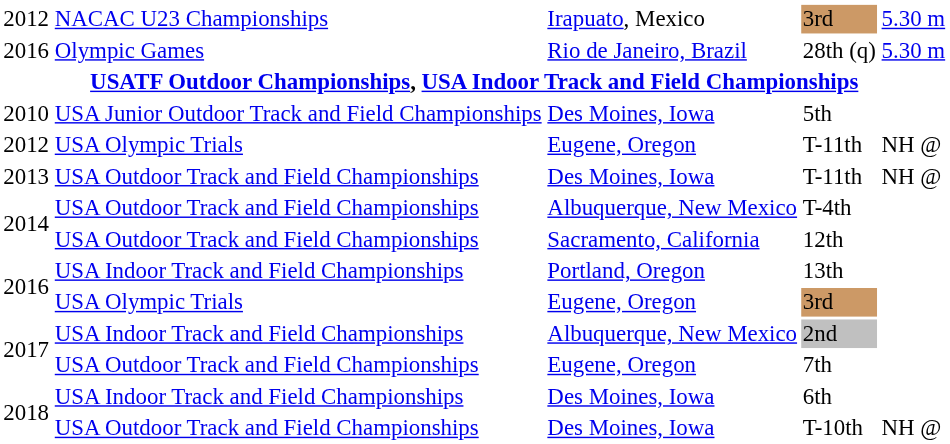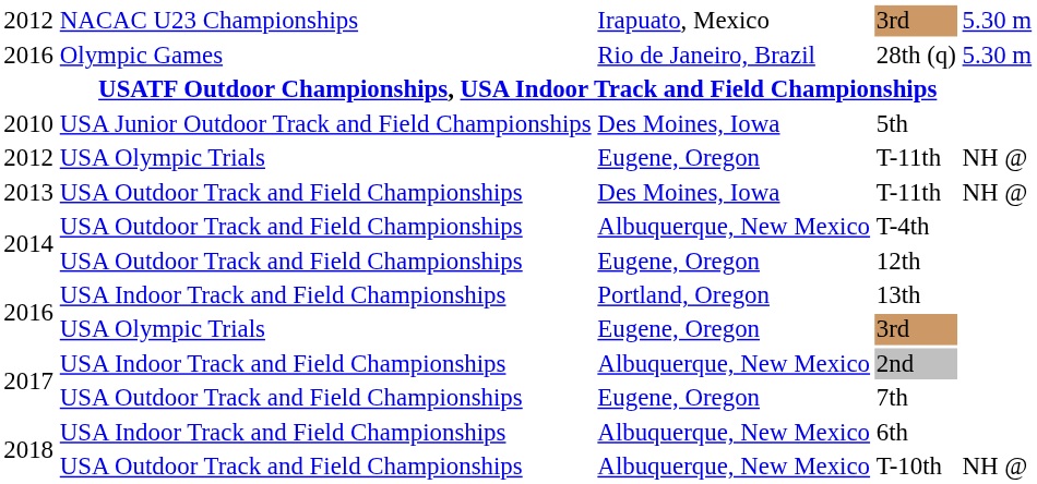12th | column 3: Sacramento, California -> Eugene, Oregon
6th | column 3: Des Moines, Iowa -> Albuquerque, New Mexico
T-10th | column 3: Des Moines, Iowa -> Albuquerque, New Mexico
